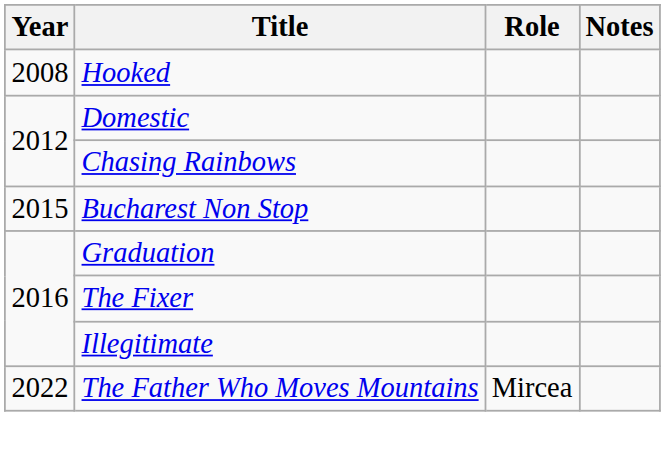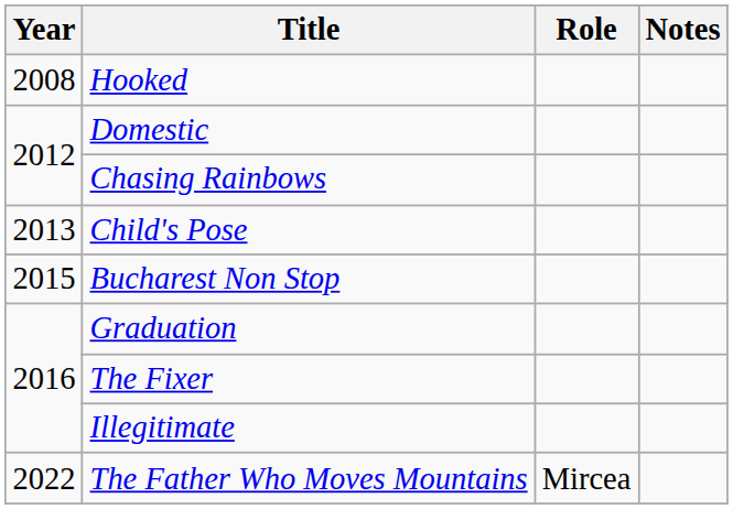+ row: 2013 | Child's Pose
